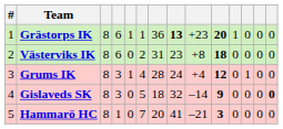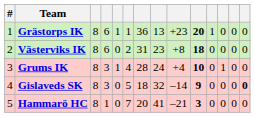Grästorps IK | column 8: bold -> normal
Grums IK | column 10: 12 -> 10
